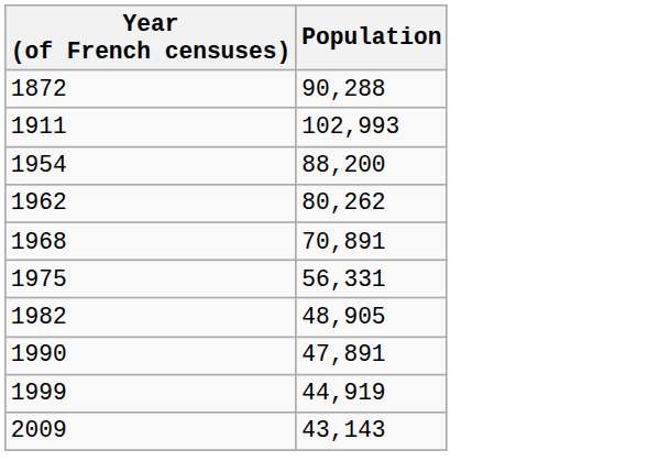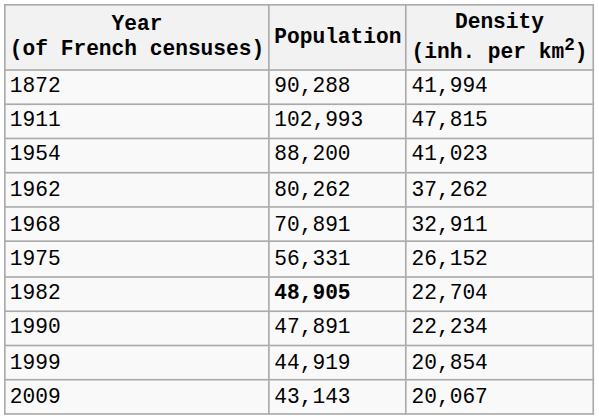+ column: Density (inh. per km2) | 41,994 | 47,815 | 41,023 | 37,262 | 32,911 | 26,152 | 22,704 | 22,234 | 20,854 | 20,067
1982 | Population: normal -> bold
